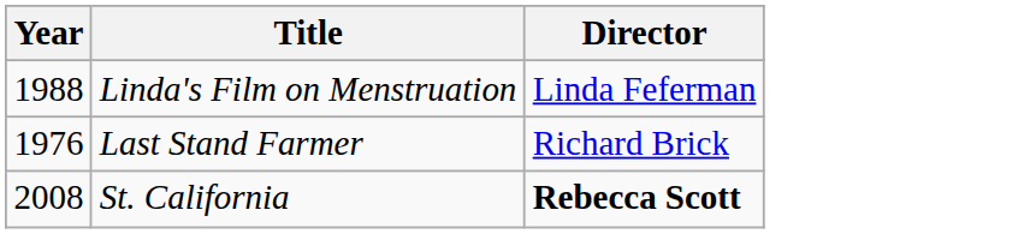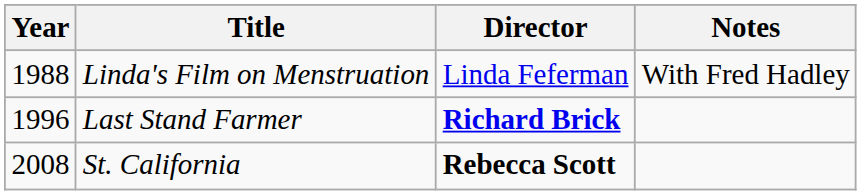+ column: Notes | With Fred Hadley
Last Stand Farmer | Year: 1976 -> 1996
Last Stand Farmer | Director: normal -> bold
